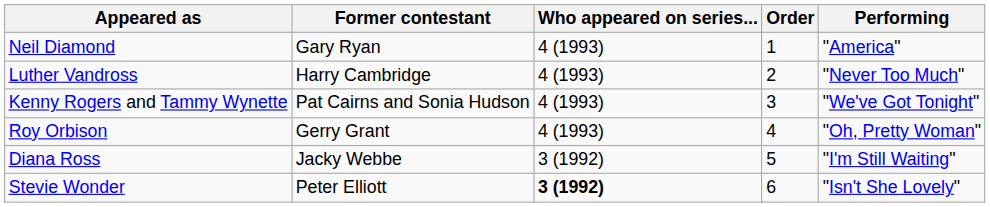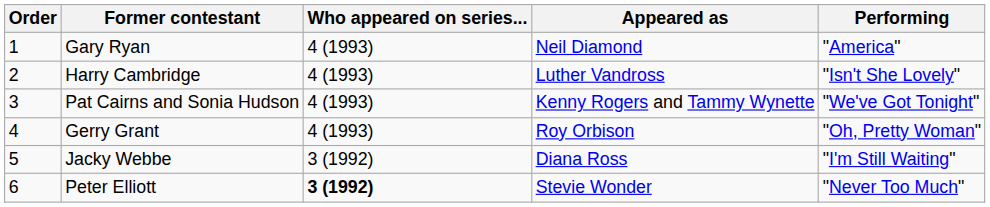columns swapped: Order <-> Appeared as
Harry Cambridge | Performing: "Never Too Much" -> "Isn't She Lovely"
Peter Elliott | Performing: "Isn't She Lovely" -> "Never Too Much"
